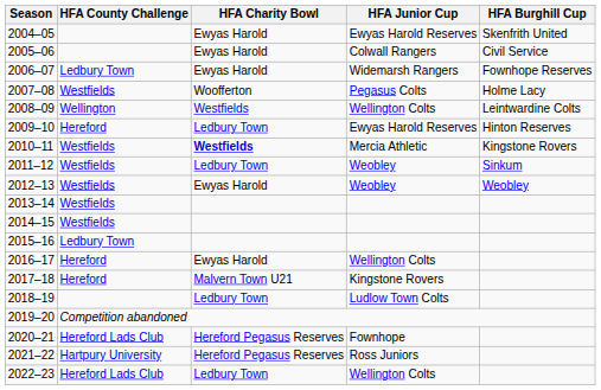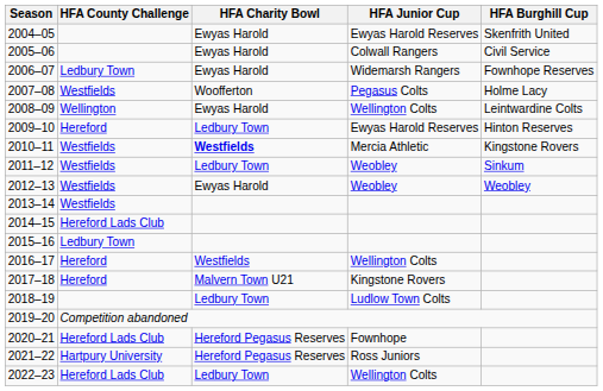2008–09 | HFA Charity Bowl: Westfields -> Ewyas Harold
2014–15 | HFA County Challenge: Westfields -> Hereford Lads Club
2016–17 | HFA Charity Bowl: Ewyas Harold -> Westfields
